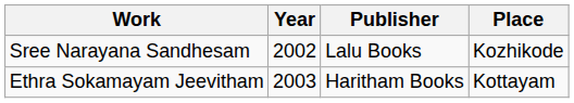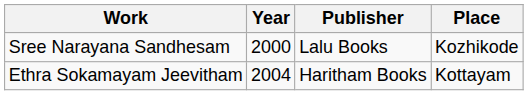Sree Narayana Sandhesam | Year: 2002 -> 2000
Ethra Sokamayam Jeevitham | Year: 2003 -> 2004
